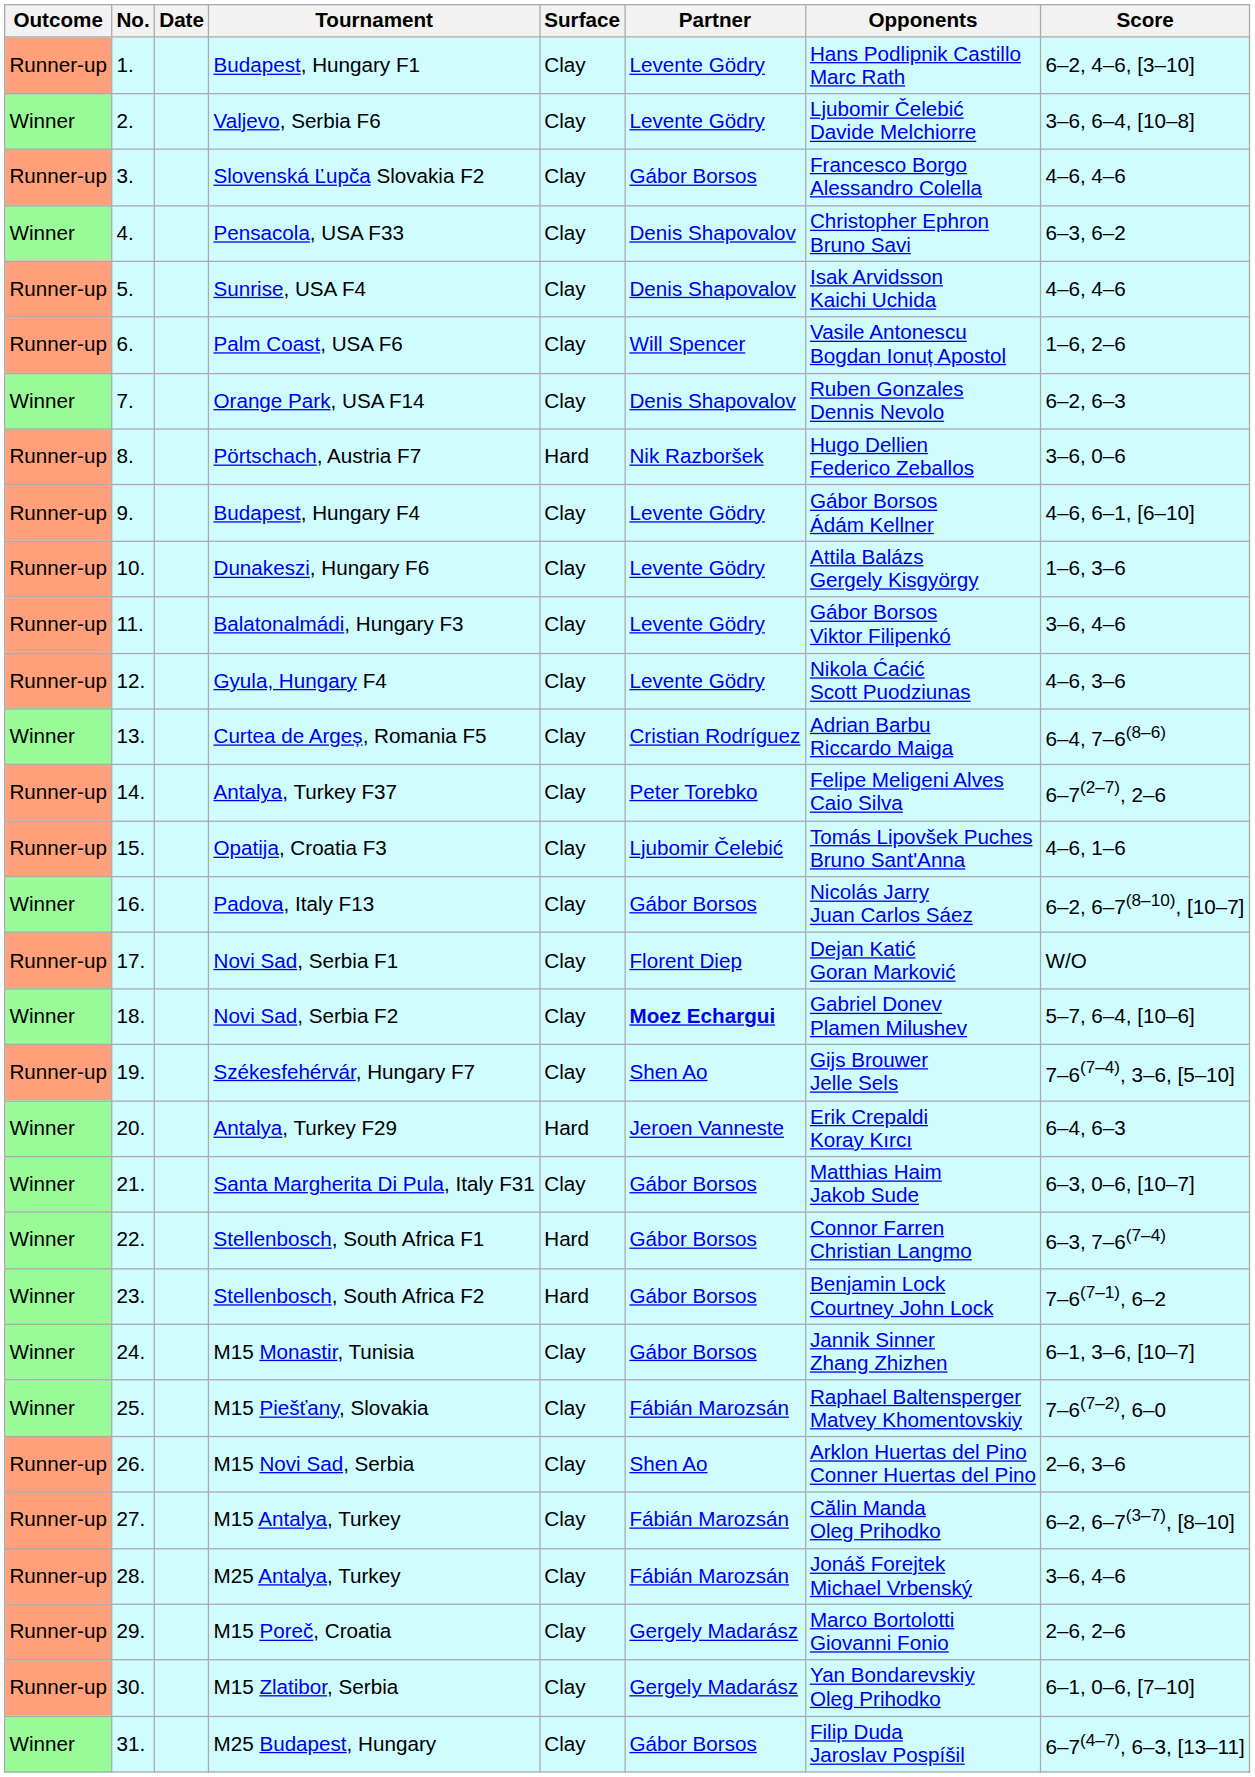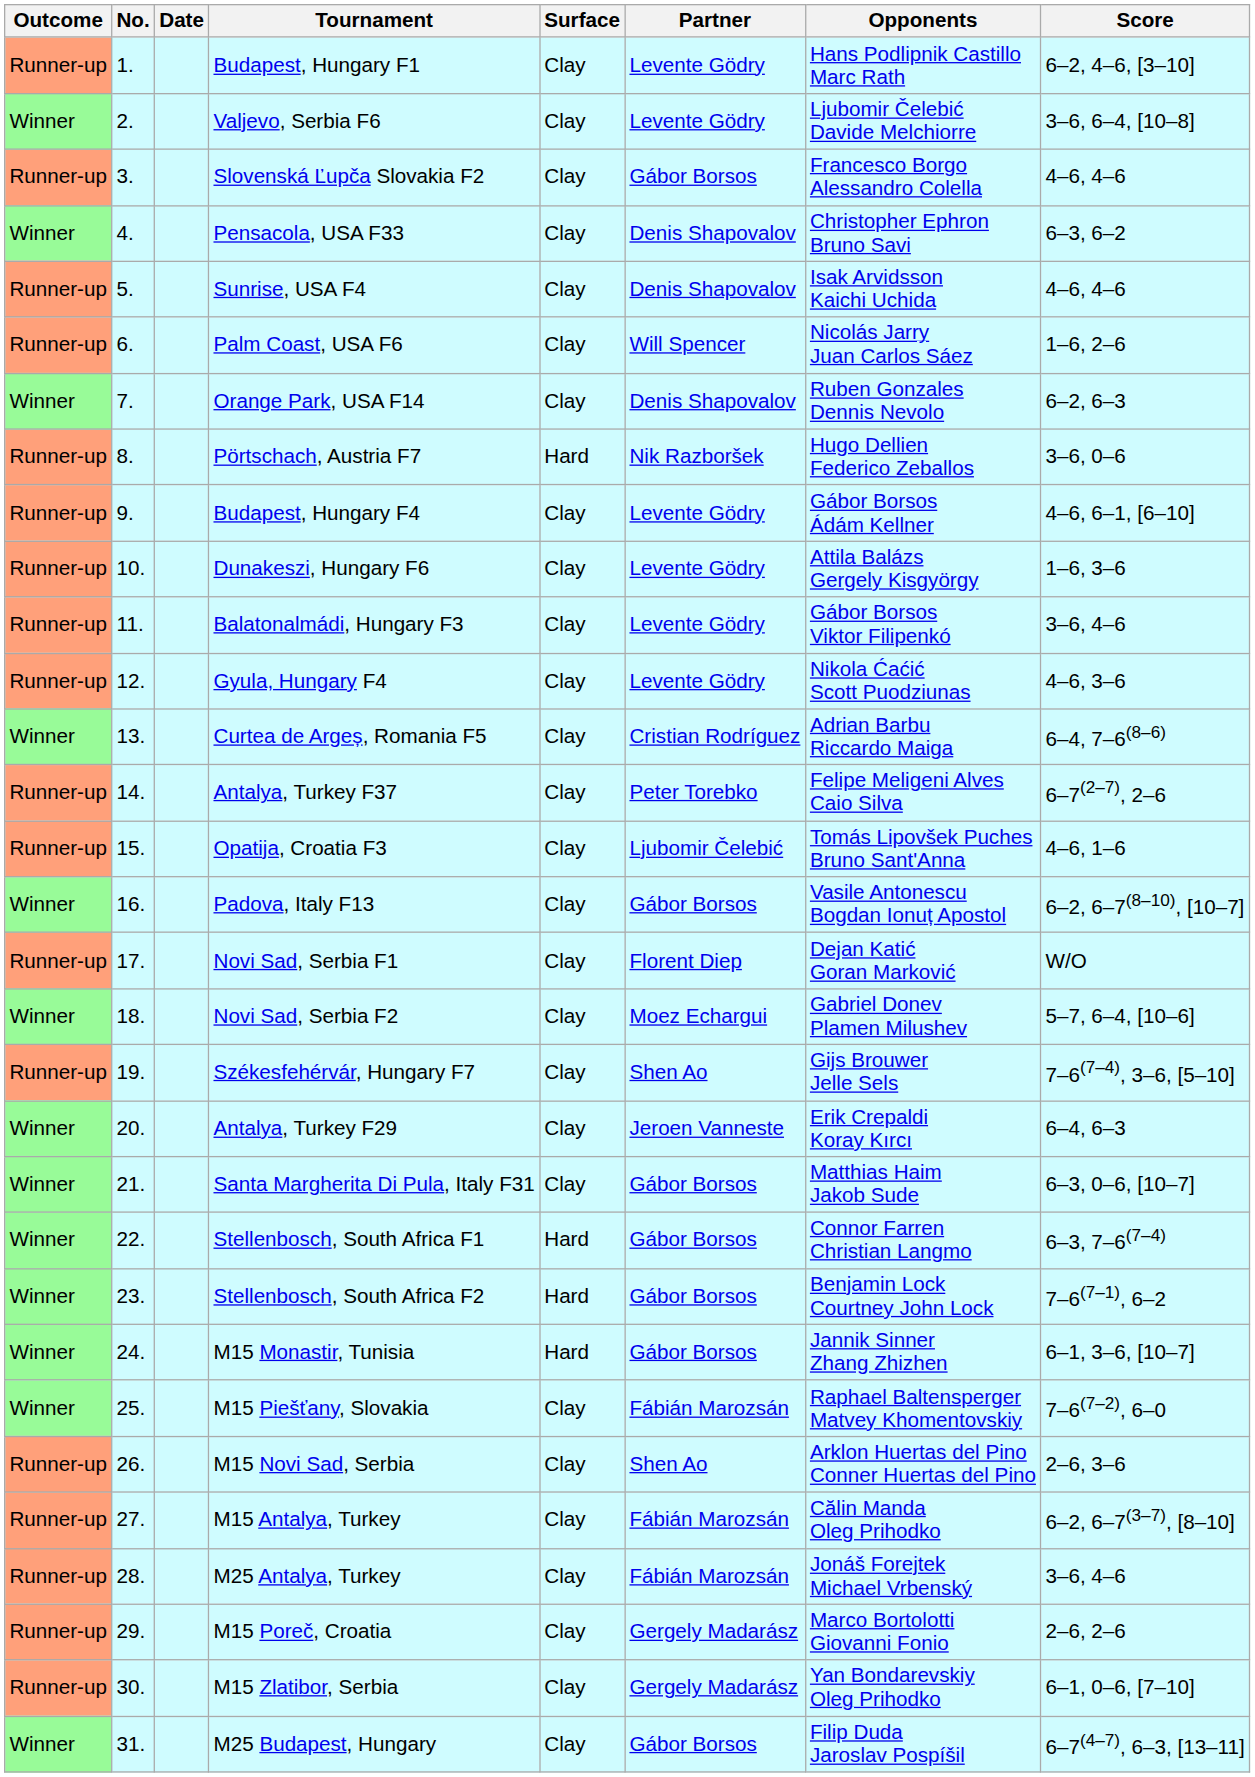Palm Coast, USA F6 | Opponents: Vasile Antonescu Bogdan Ionuț Apostol -> Nicolás Jarry Juan Carlos Sáez
Padova, Italy F13 | Opponents: Nicolás Jarry Juan Carlos Sáez -> Vasile Antonescu Bogdan Ionuț Apostol
Novi Sad, Serbia F2 | Partner: bold -> normal
Antalya, Turkey F29 | Surface: Hard -> Clay
M15 Monastir, Tunisia | Surface: Clay -> Hard
